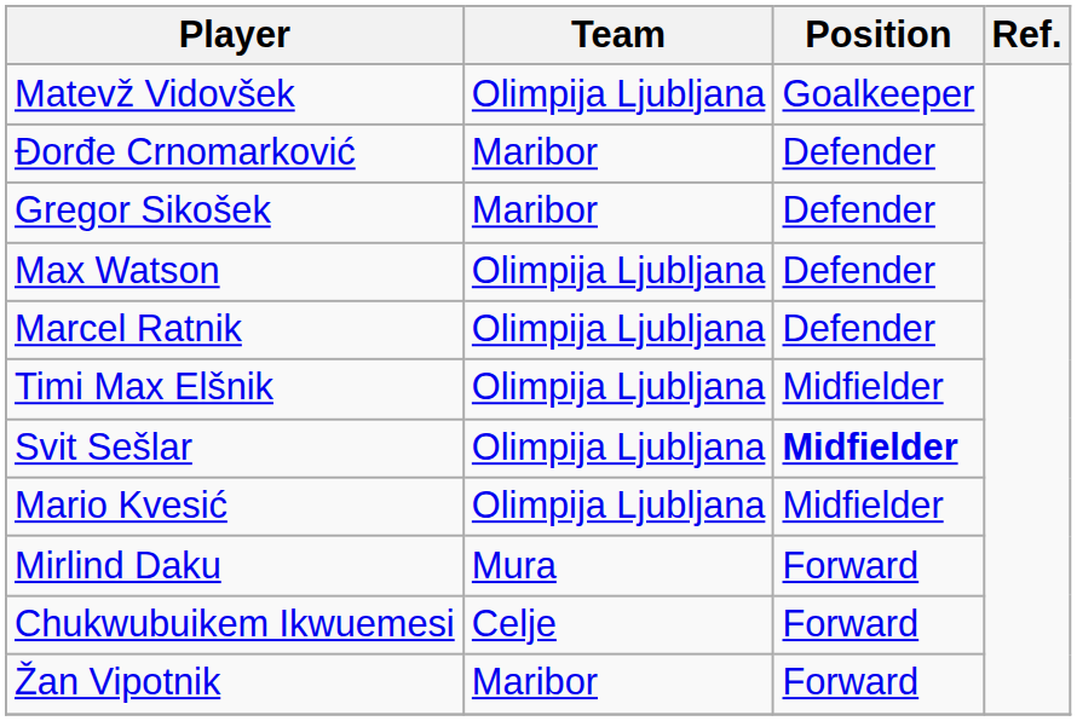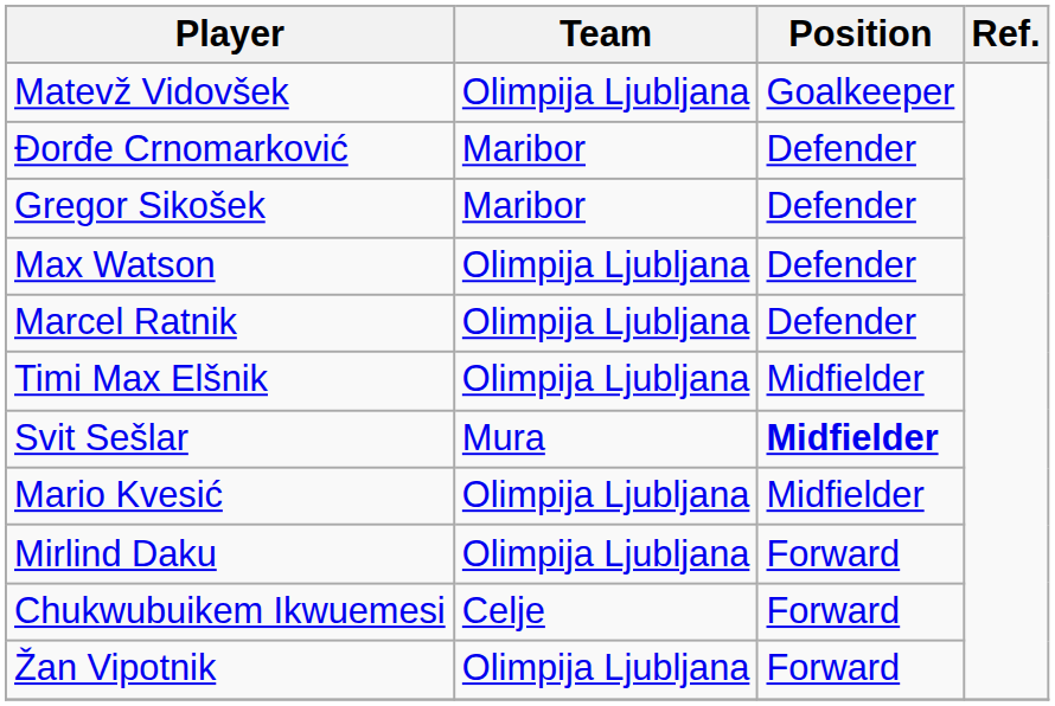Svit Sešlar | Team: Olimpija Ljubljana -> Mura
Mirlind Daku | Team: Mura -> Olimpija Ljubljana
Žan Vipotnik | Team: Maribor -> Olimpija Ljubljana
